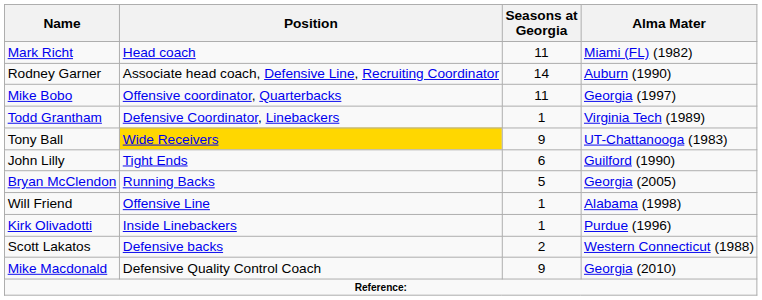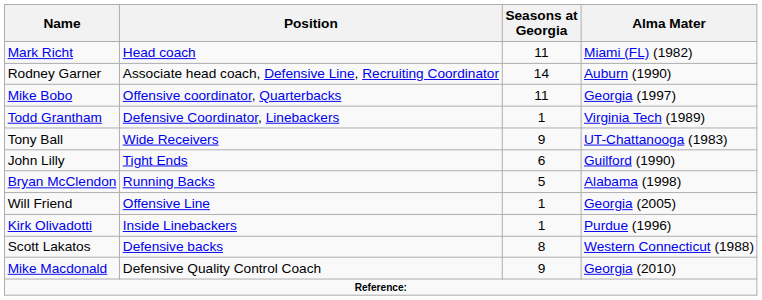Tony Ball | Position: gold background -> no background
Bryan McClendon | Alma Mater: Georgia (2005) -> Alabama (1998)
Will Friend | Alma Mater: Alabama (1998) -> Georgia (2005)
Scott Lakatos | Seasons at Georgia: 2 -> 8
